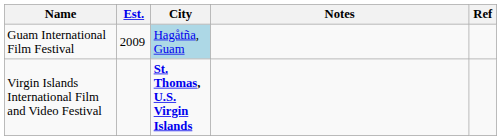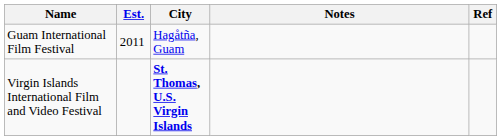Guam International Film Festival | Est.: 2009 -> 2011
Guam International Film Festival | City: lightblue background -> no background
